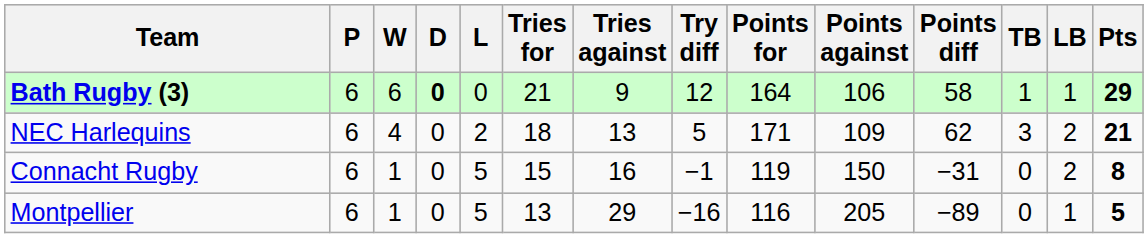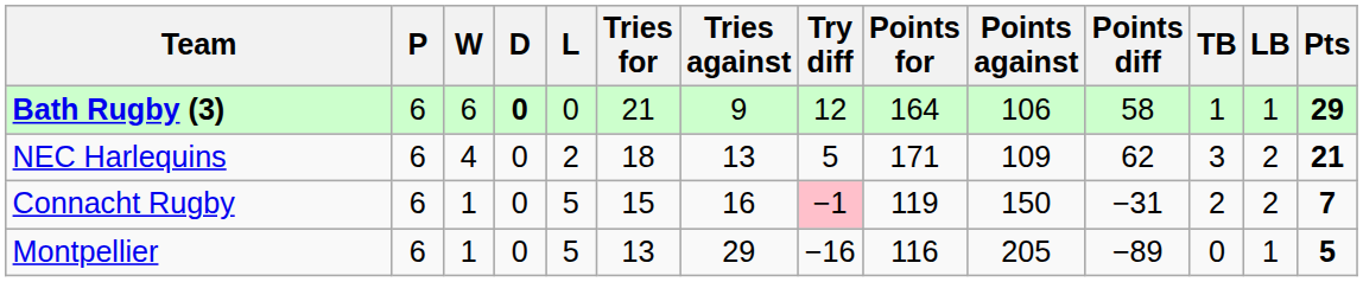Connacht Rugby | Try diff: no background -> pink background
Connacht Rugby | TB: 0 -> 2
Connacht Rugby | Pts: 8 -> 7
